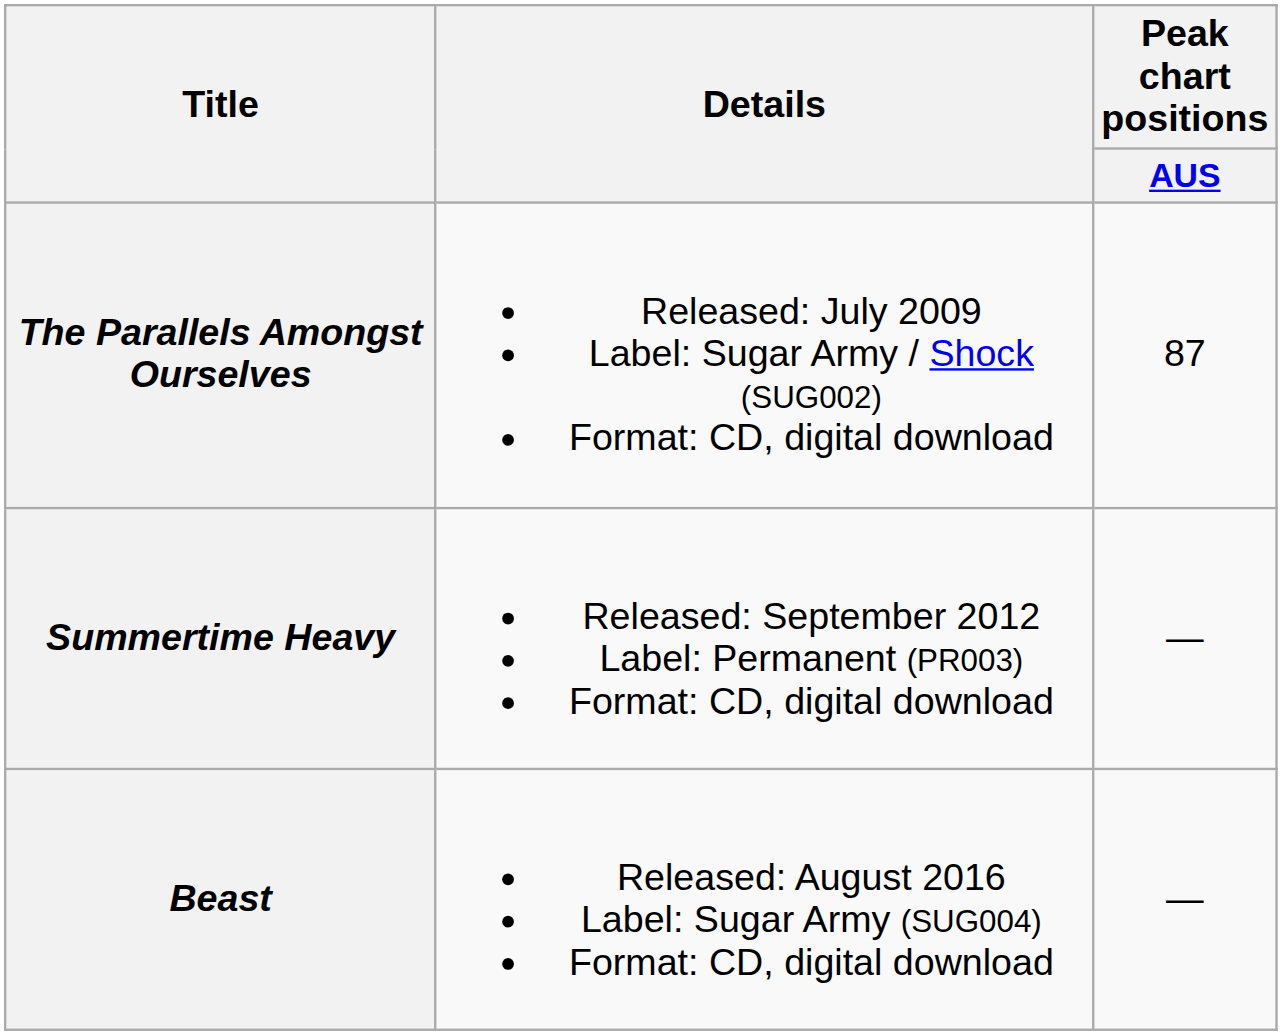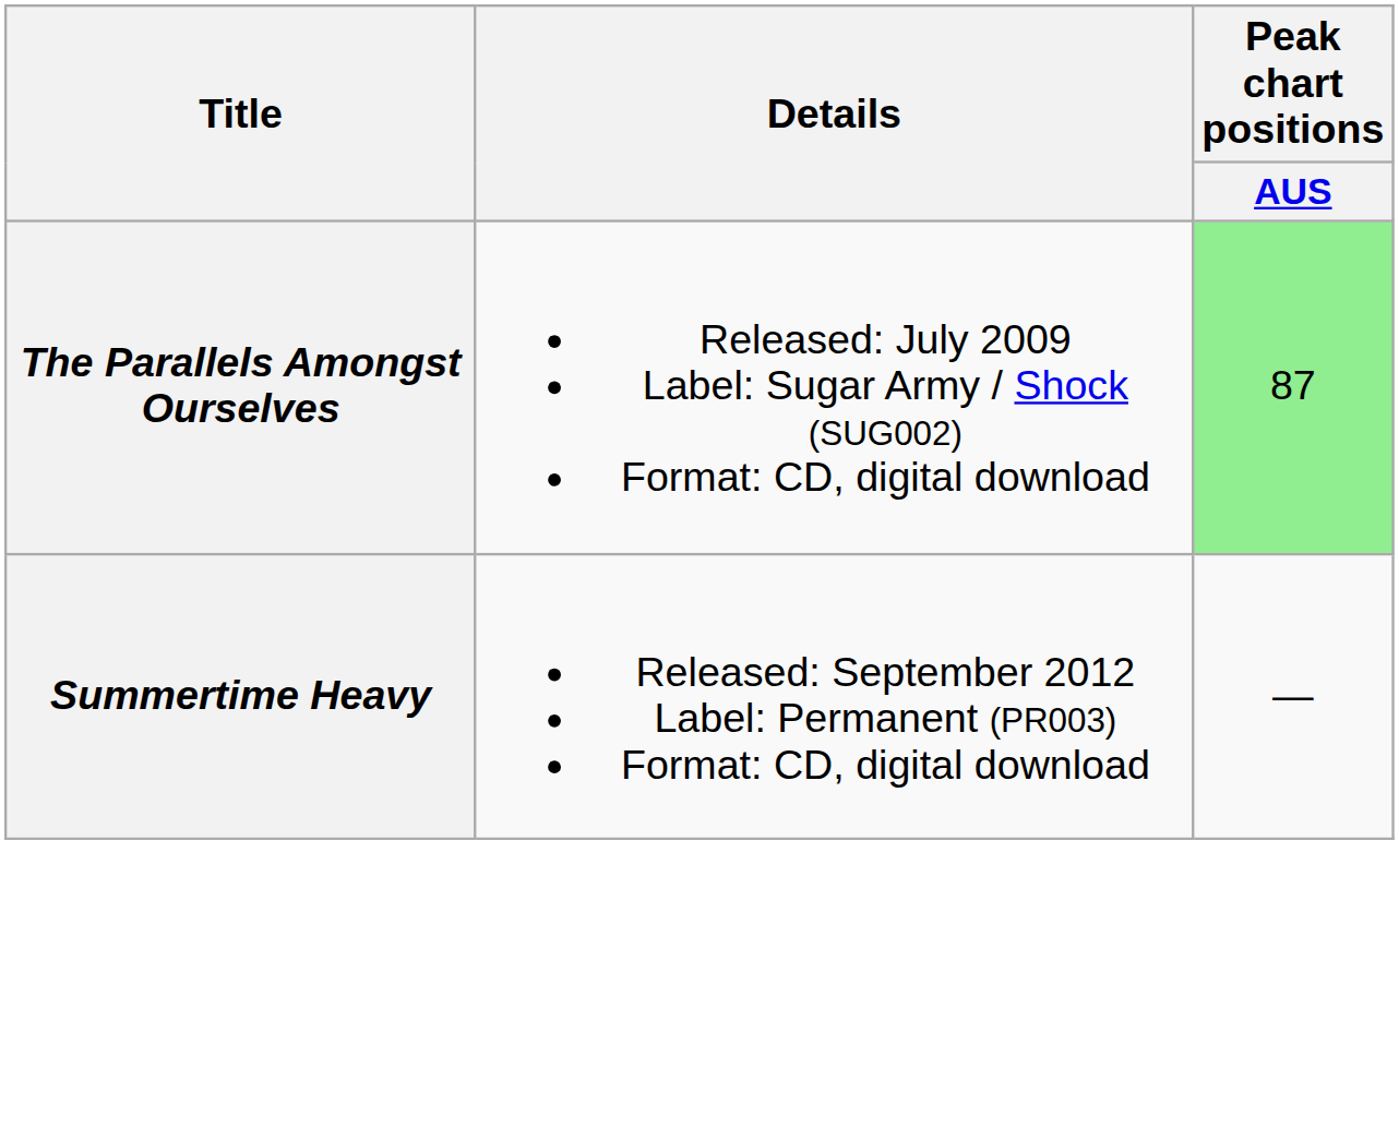The Parallels Amongst Ourselves | Peak chart positions / AUS: no background -> lightgreen background
- row: Beast | Released: August 2016 Label: Sugar Army (SUG004) Format: CD, digital download | —
